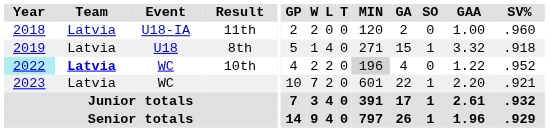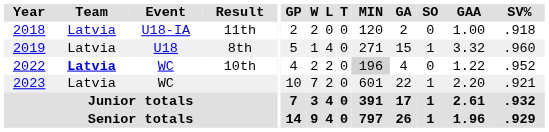11th | SV%: .960 -> .918
8th | SV%: .918 -> .960
10th | Year: paleturquoise background -> no background
